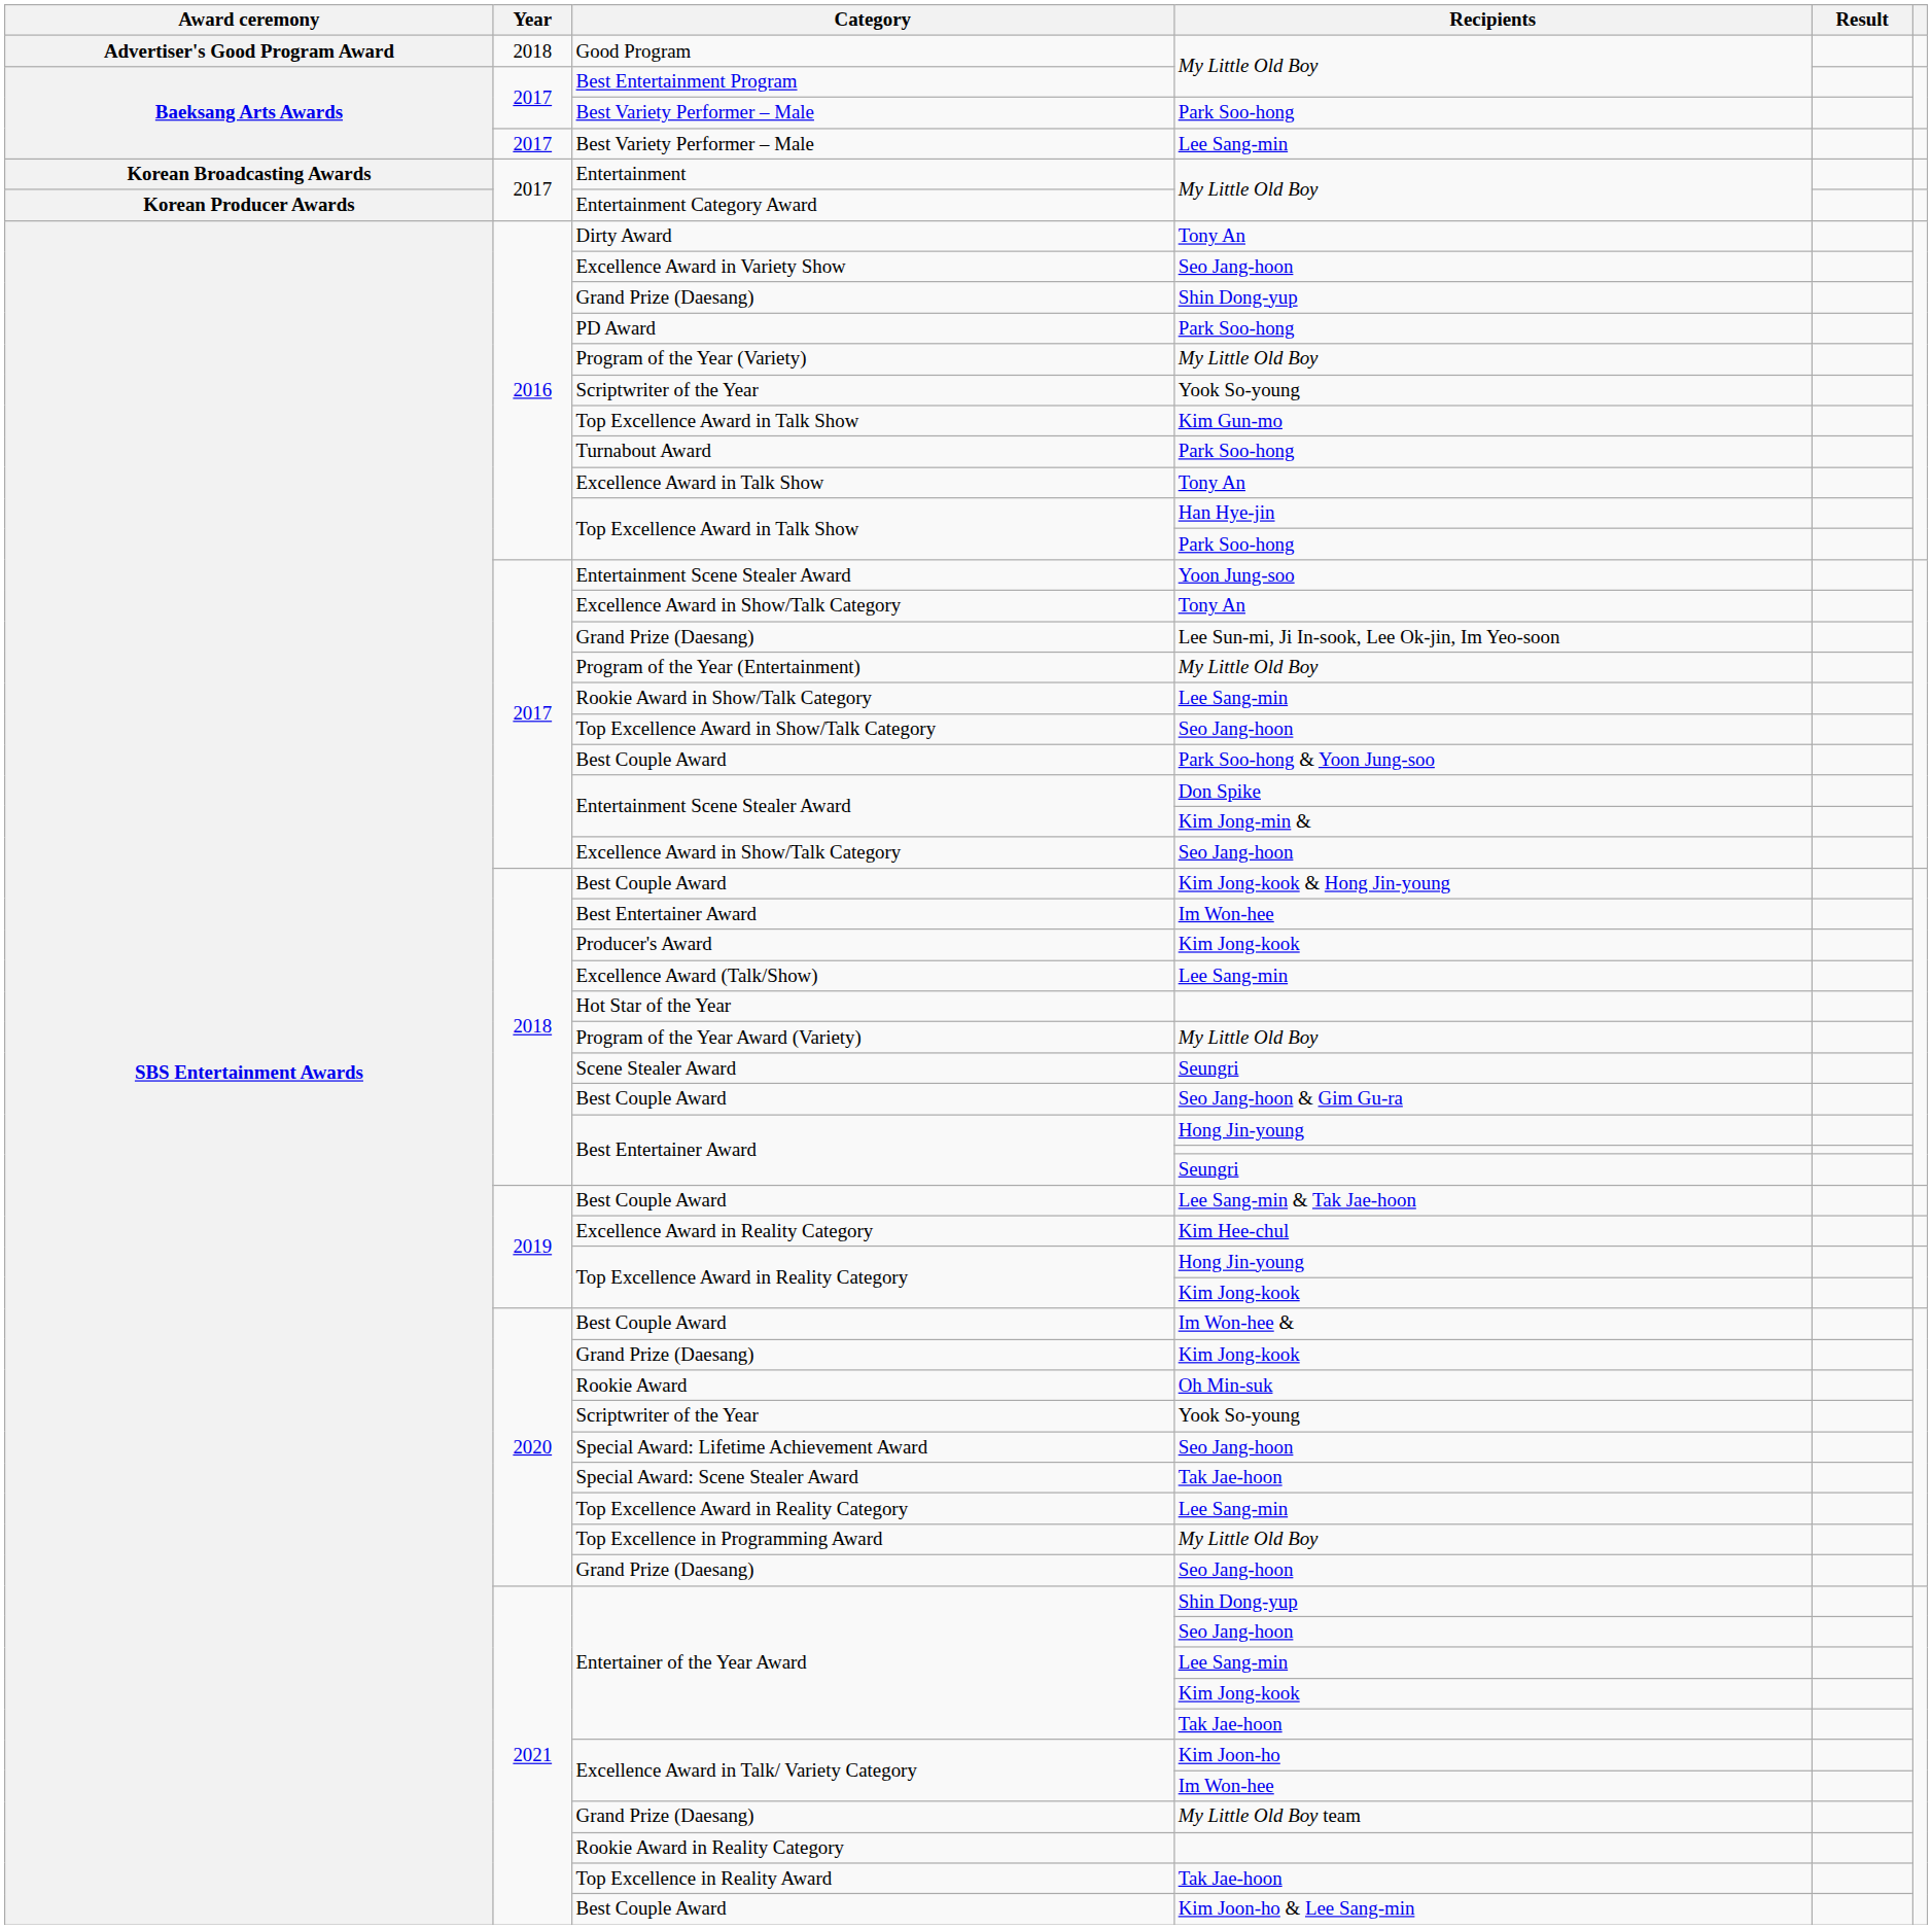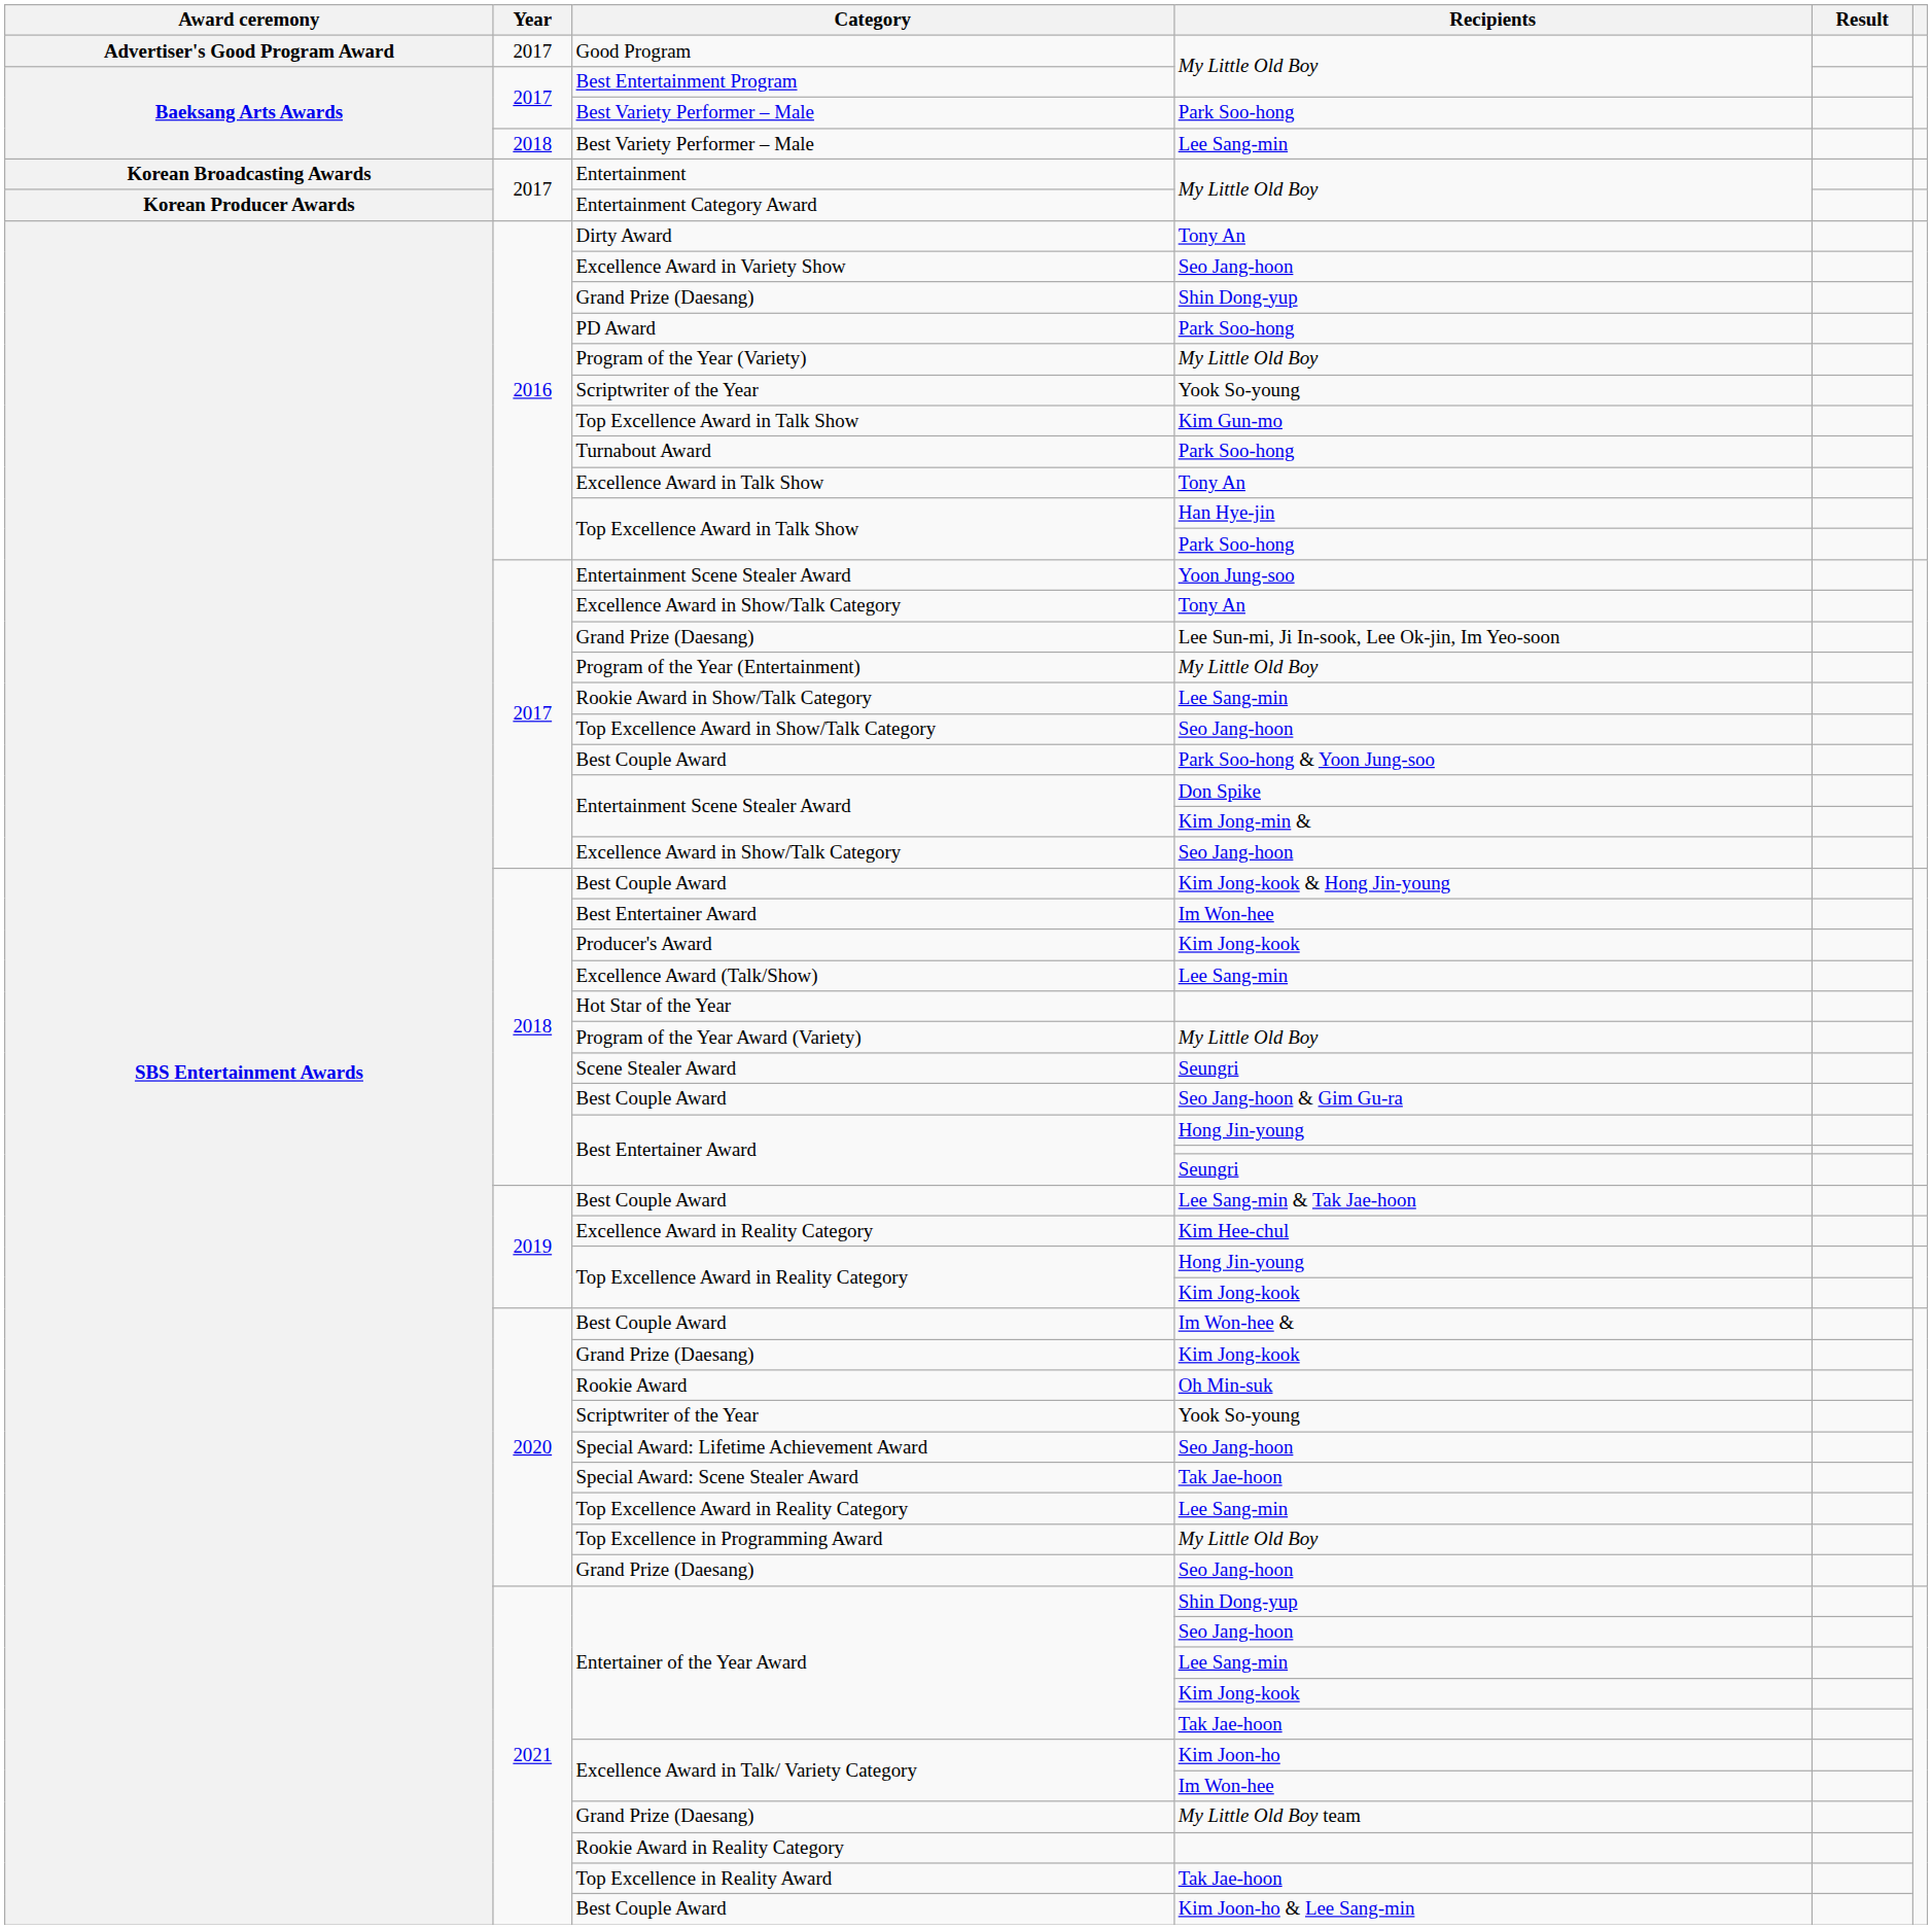Good Program | Year: 2018 -> 2017
Best Variety Performer – Male / Lee Sang-min | Year: 2017 -> 2018
